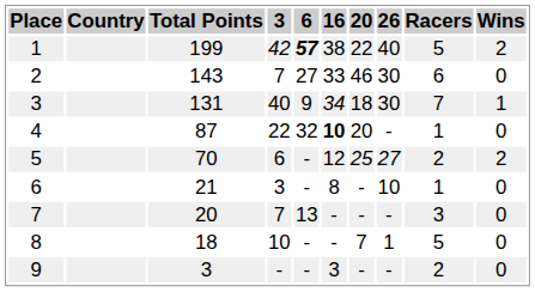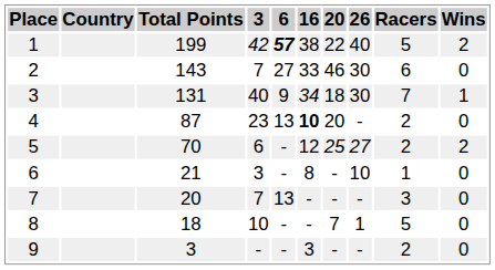4 | 3: 22 -> 23
4 | 6: 32 -> 13
4 | Racers: 1 -> 2
